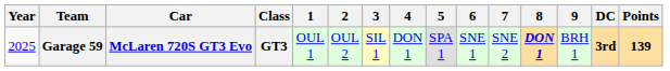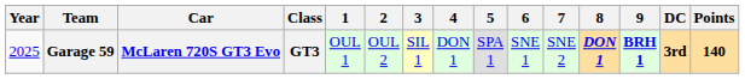Garage 59 | 9: normal -> bold
Garage 59 | Points: 139 -> 140
